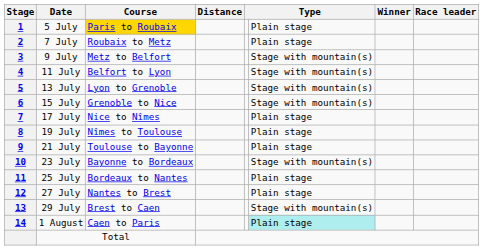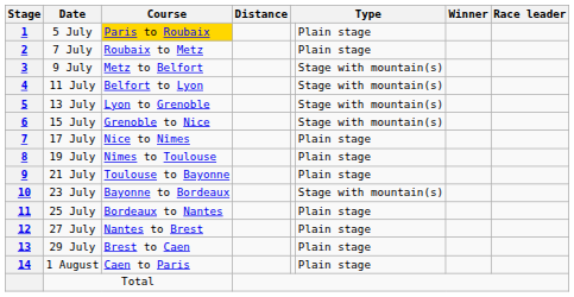29 July | column 6: Stage with mountain(s) -> Plain stage
1 August | column 6: paleturquoise background -> no background
